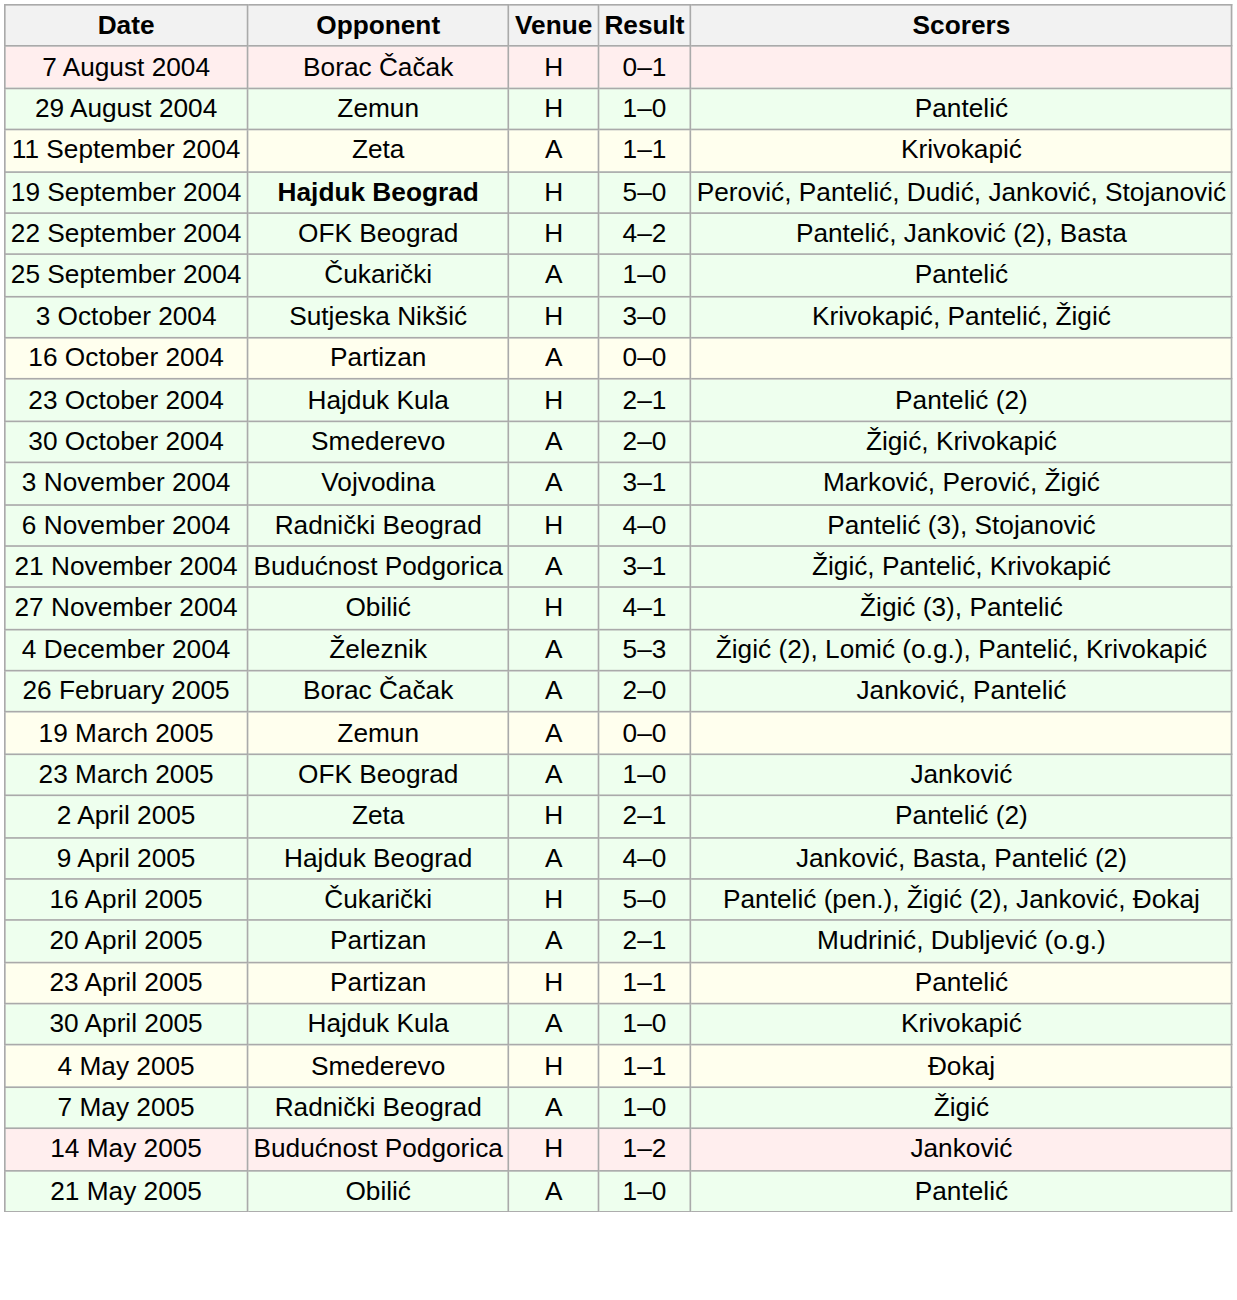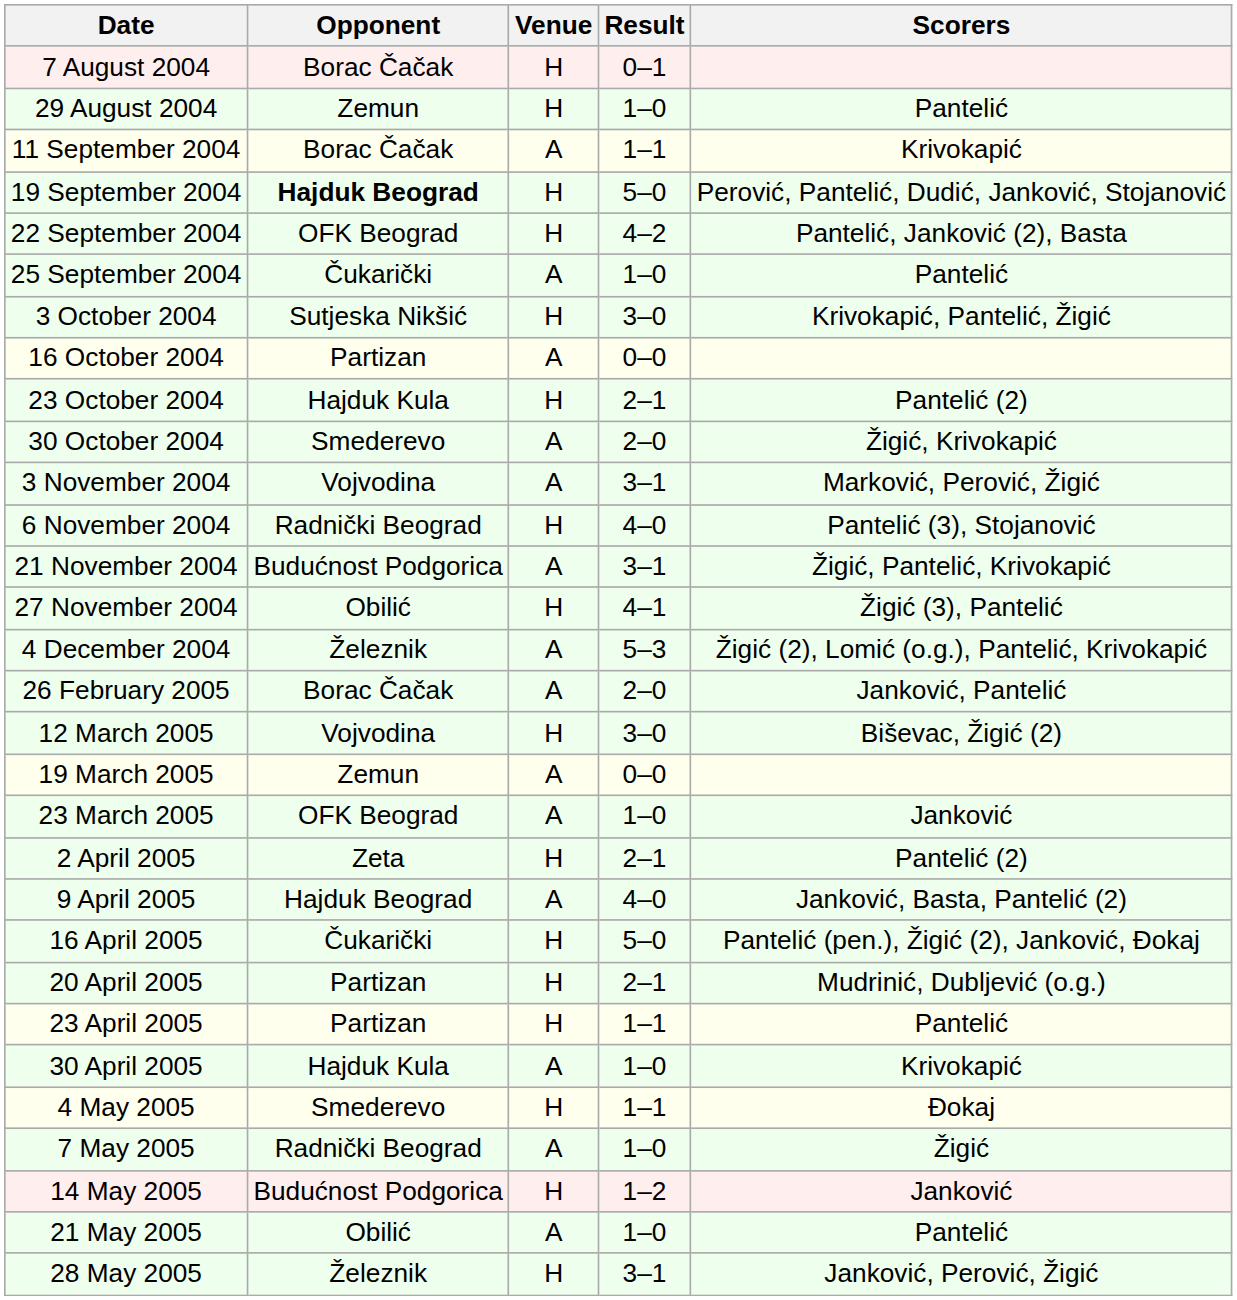11 September 2004 | Opponent: Zeta -> Borac Čačak
+ row: 12 March 2005 | Vojvodina | H | 3–0 | Biševac, Žigić (2)
20 April 2005 | Venue: A -> H
+ row: 28 May 2005 | Železnik | H | 3–1 | Janković, Perović, Žigić
